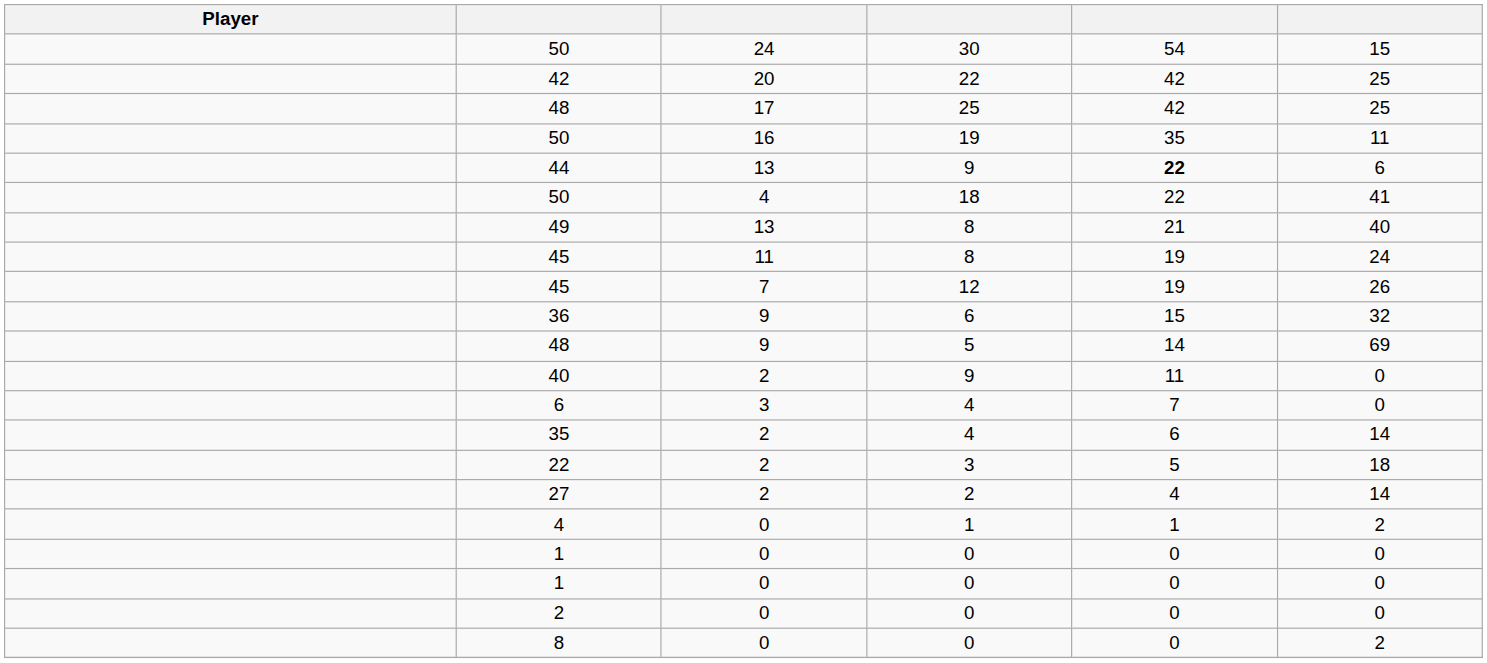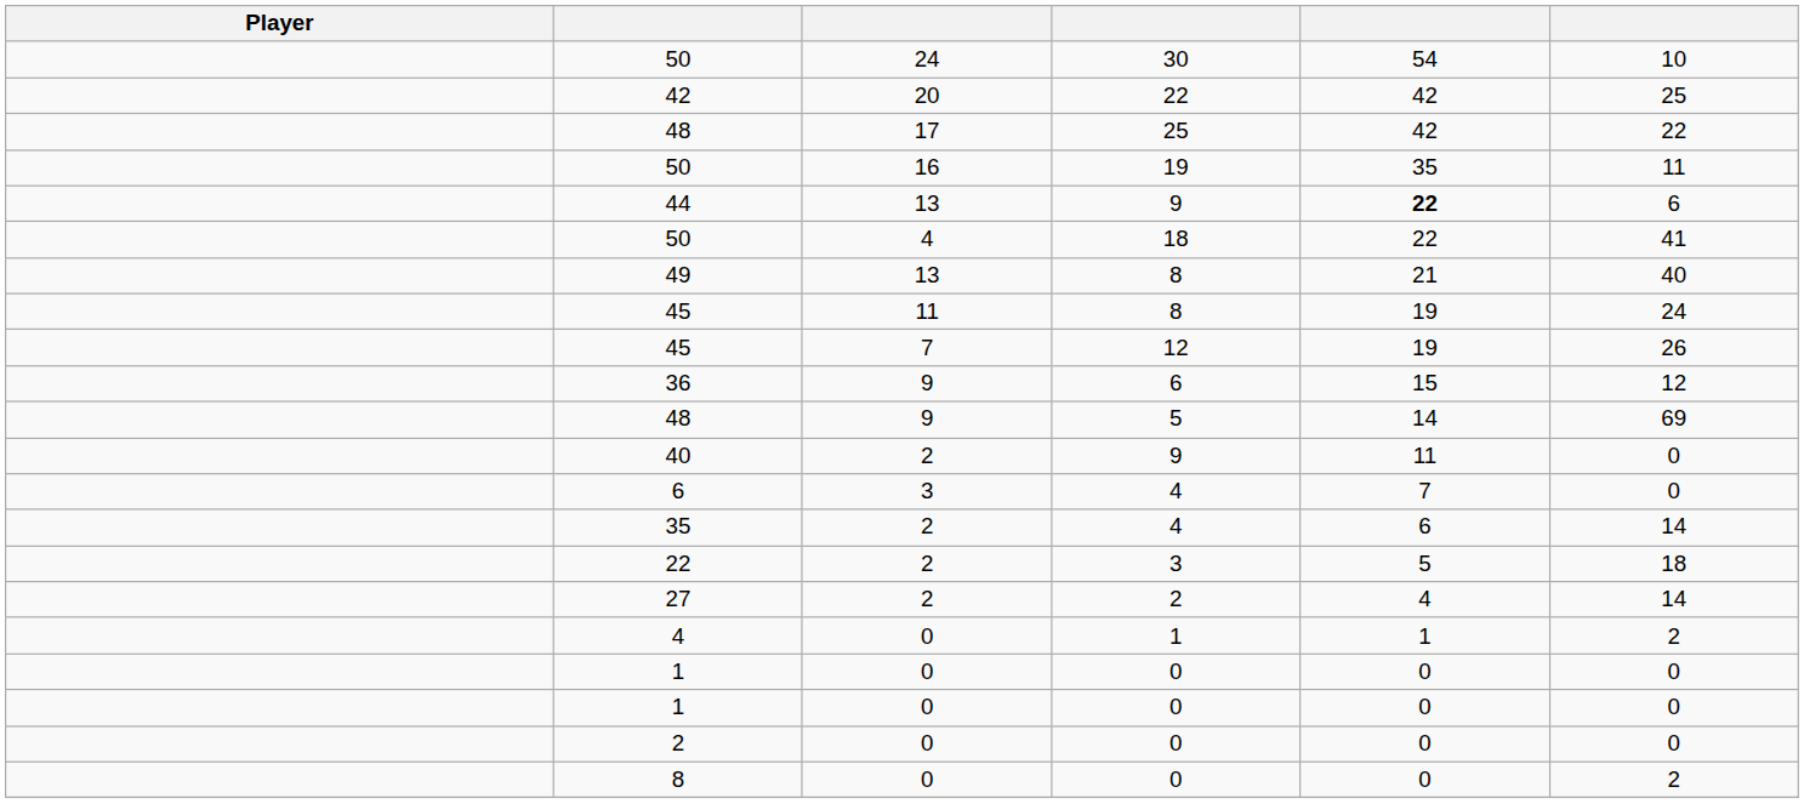50 / 30 | column 6: 15 -> 10
48 / 25 | column 6: 25 -> 22
36 | column 6: 32 -> 12
